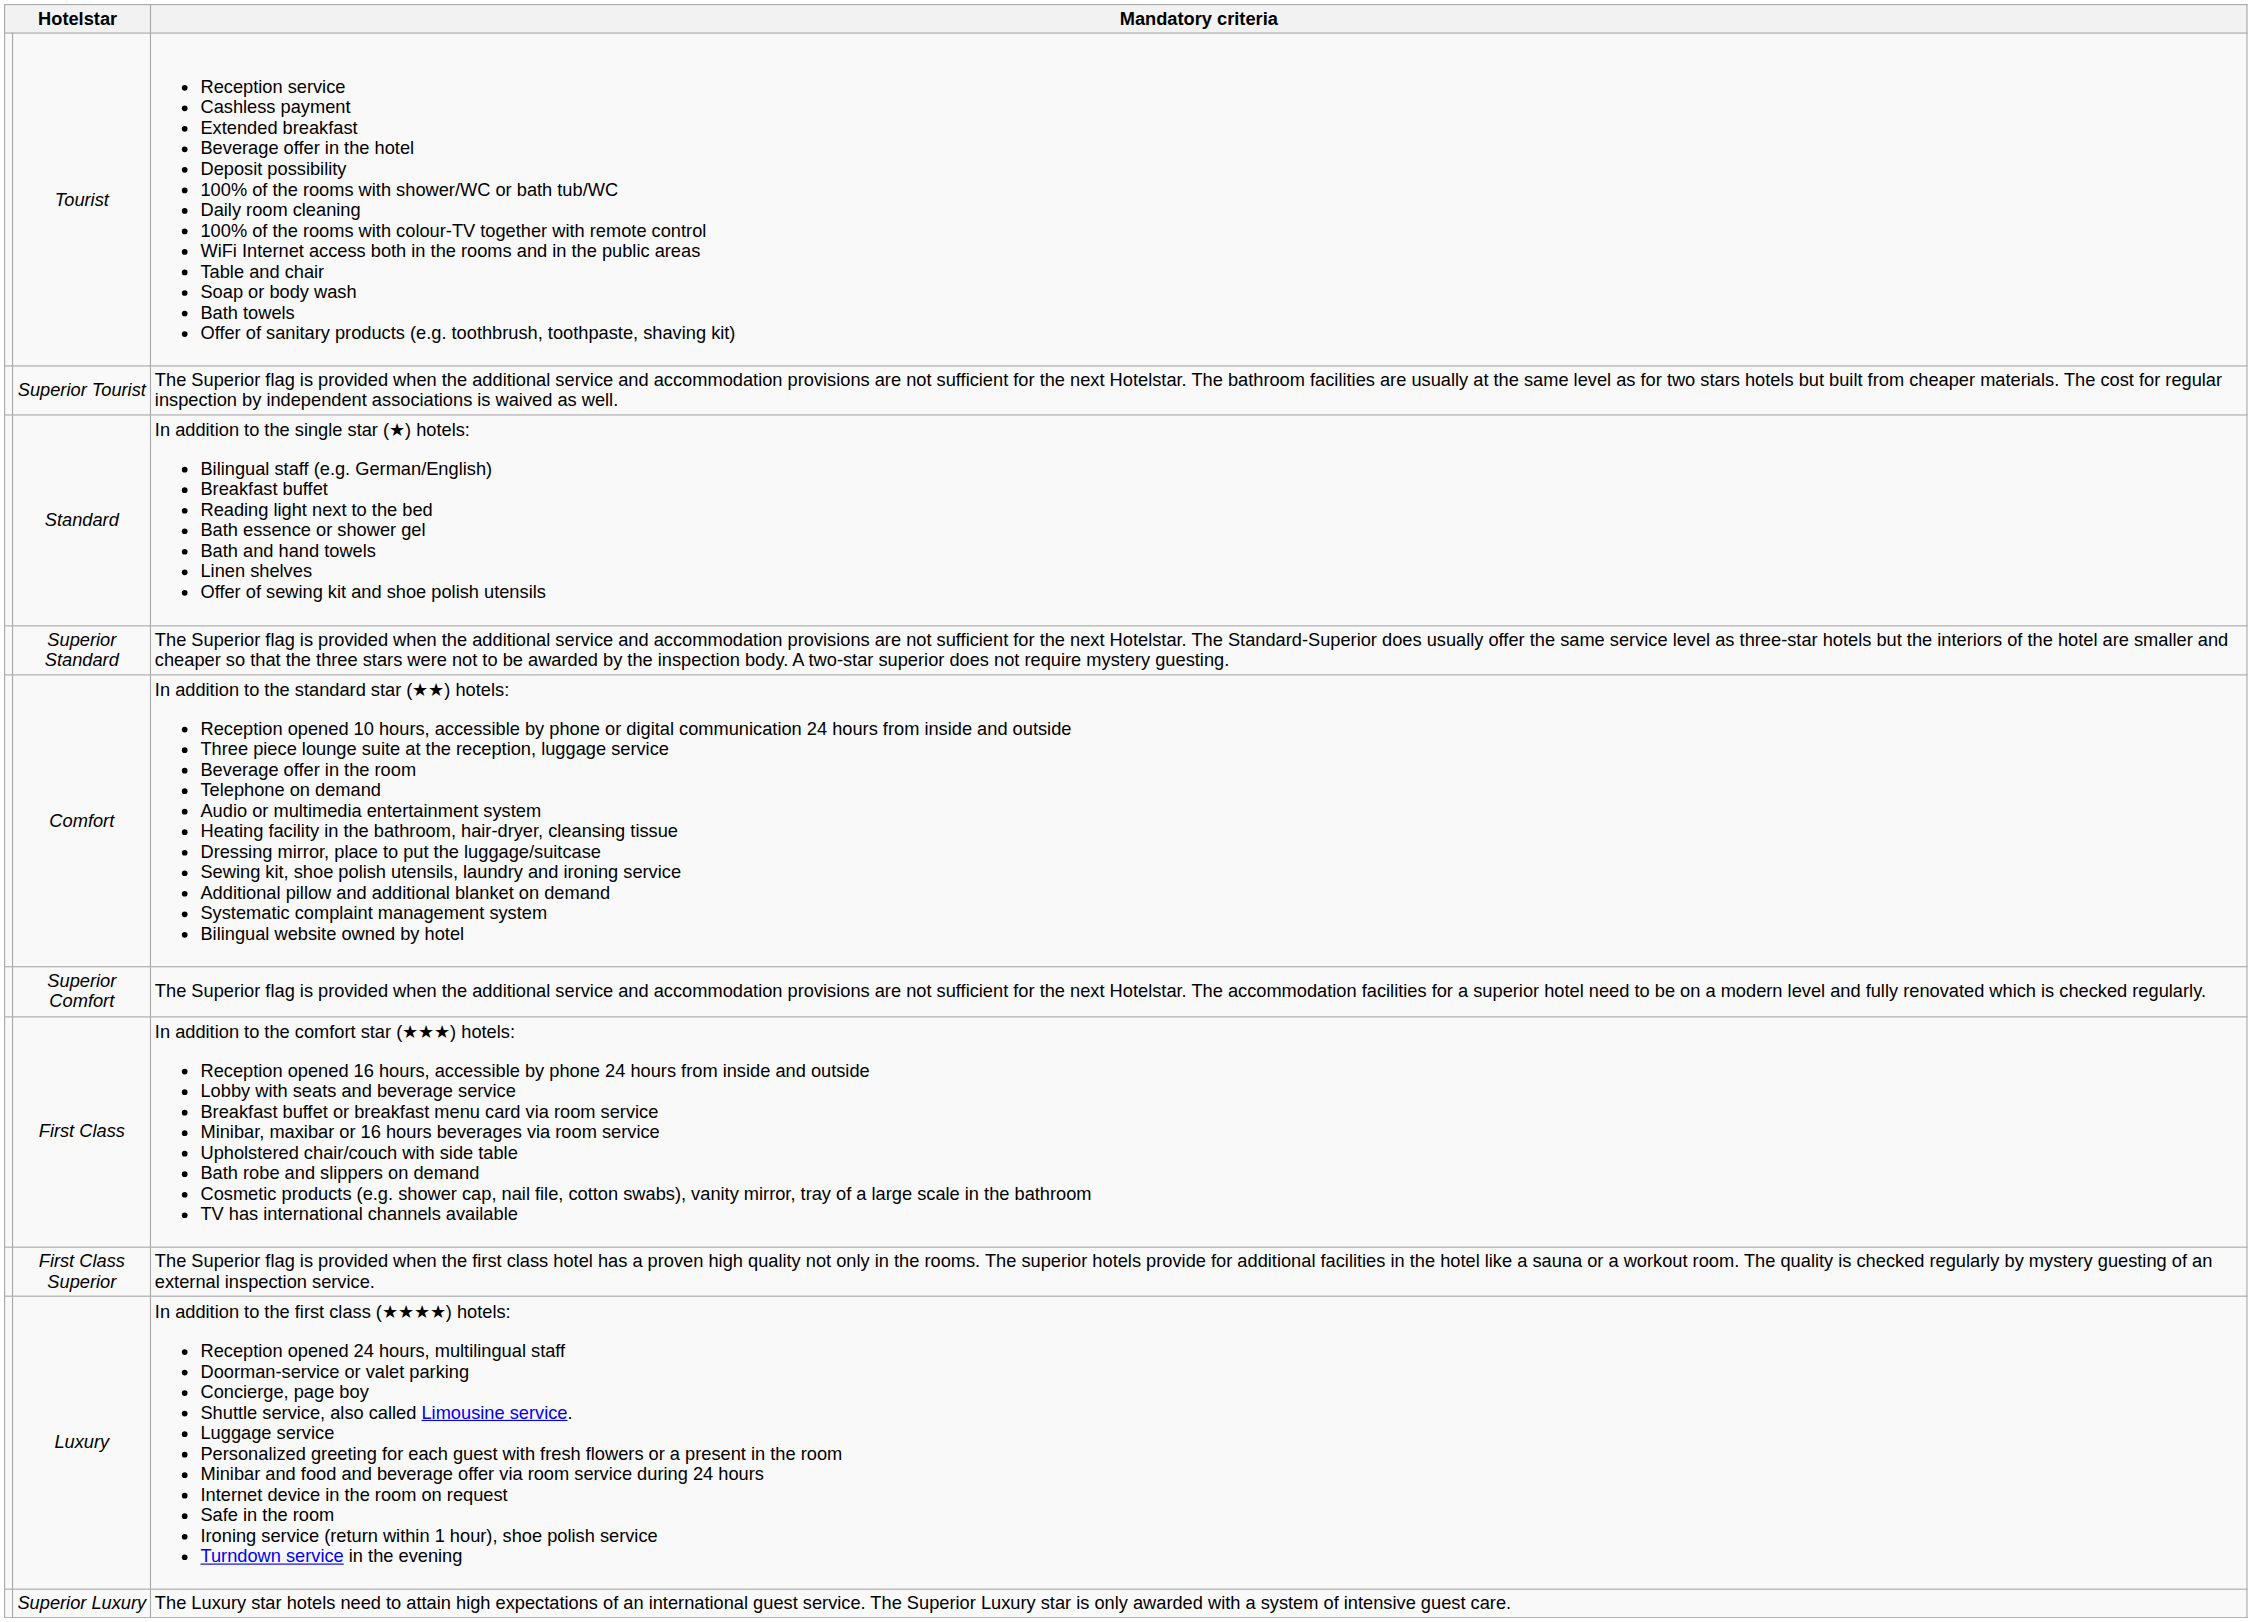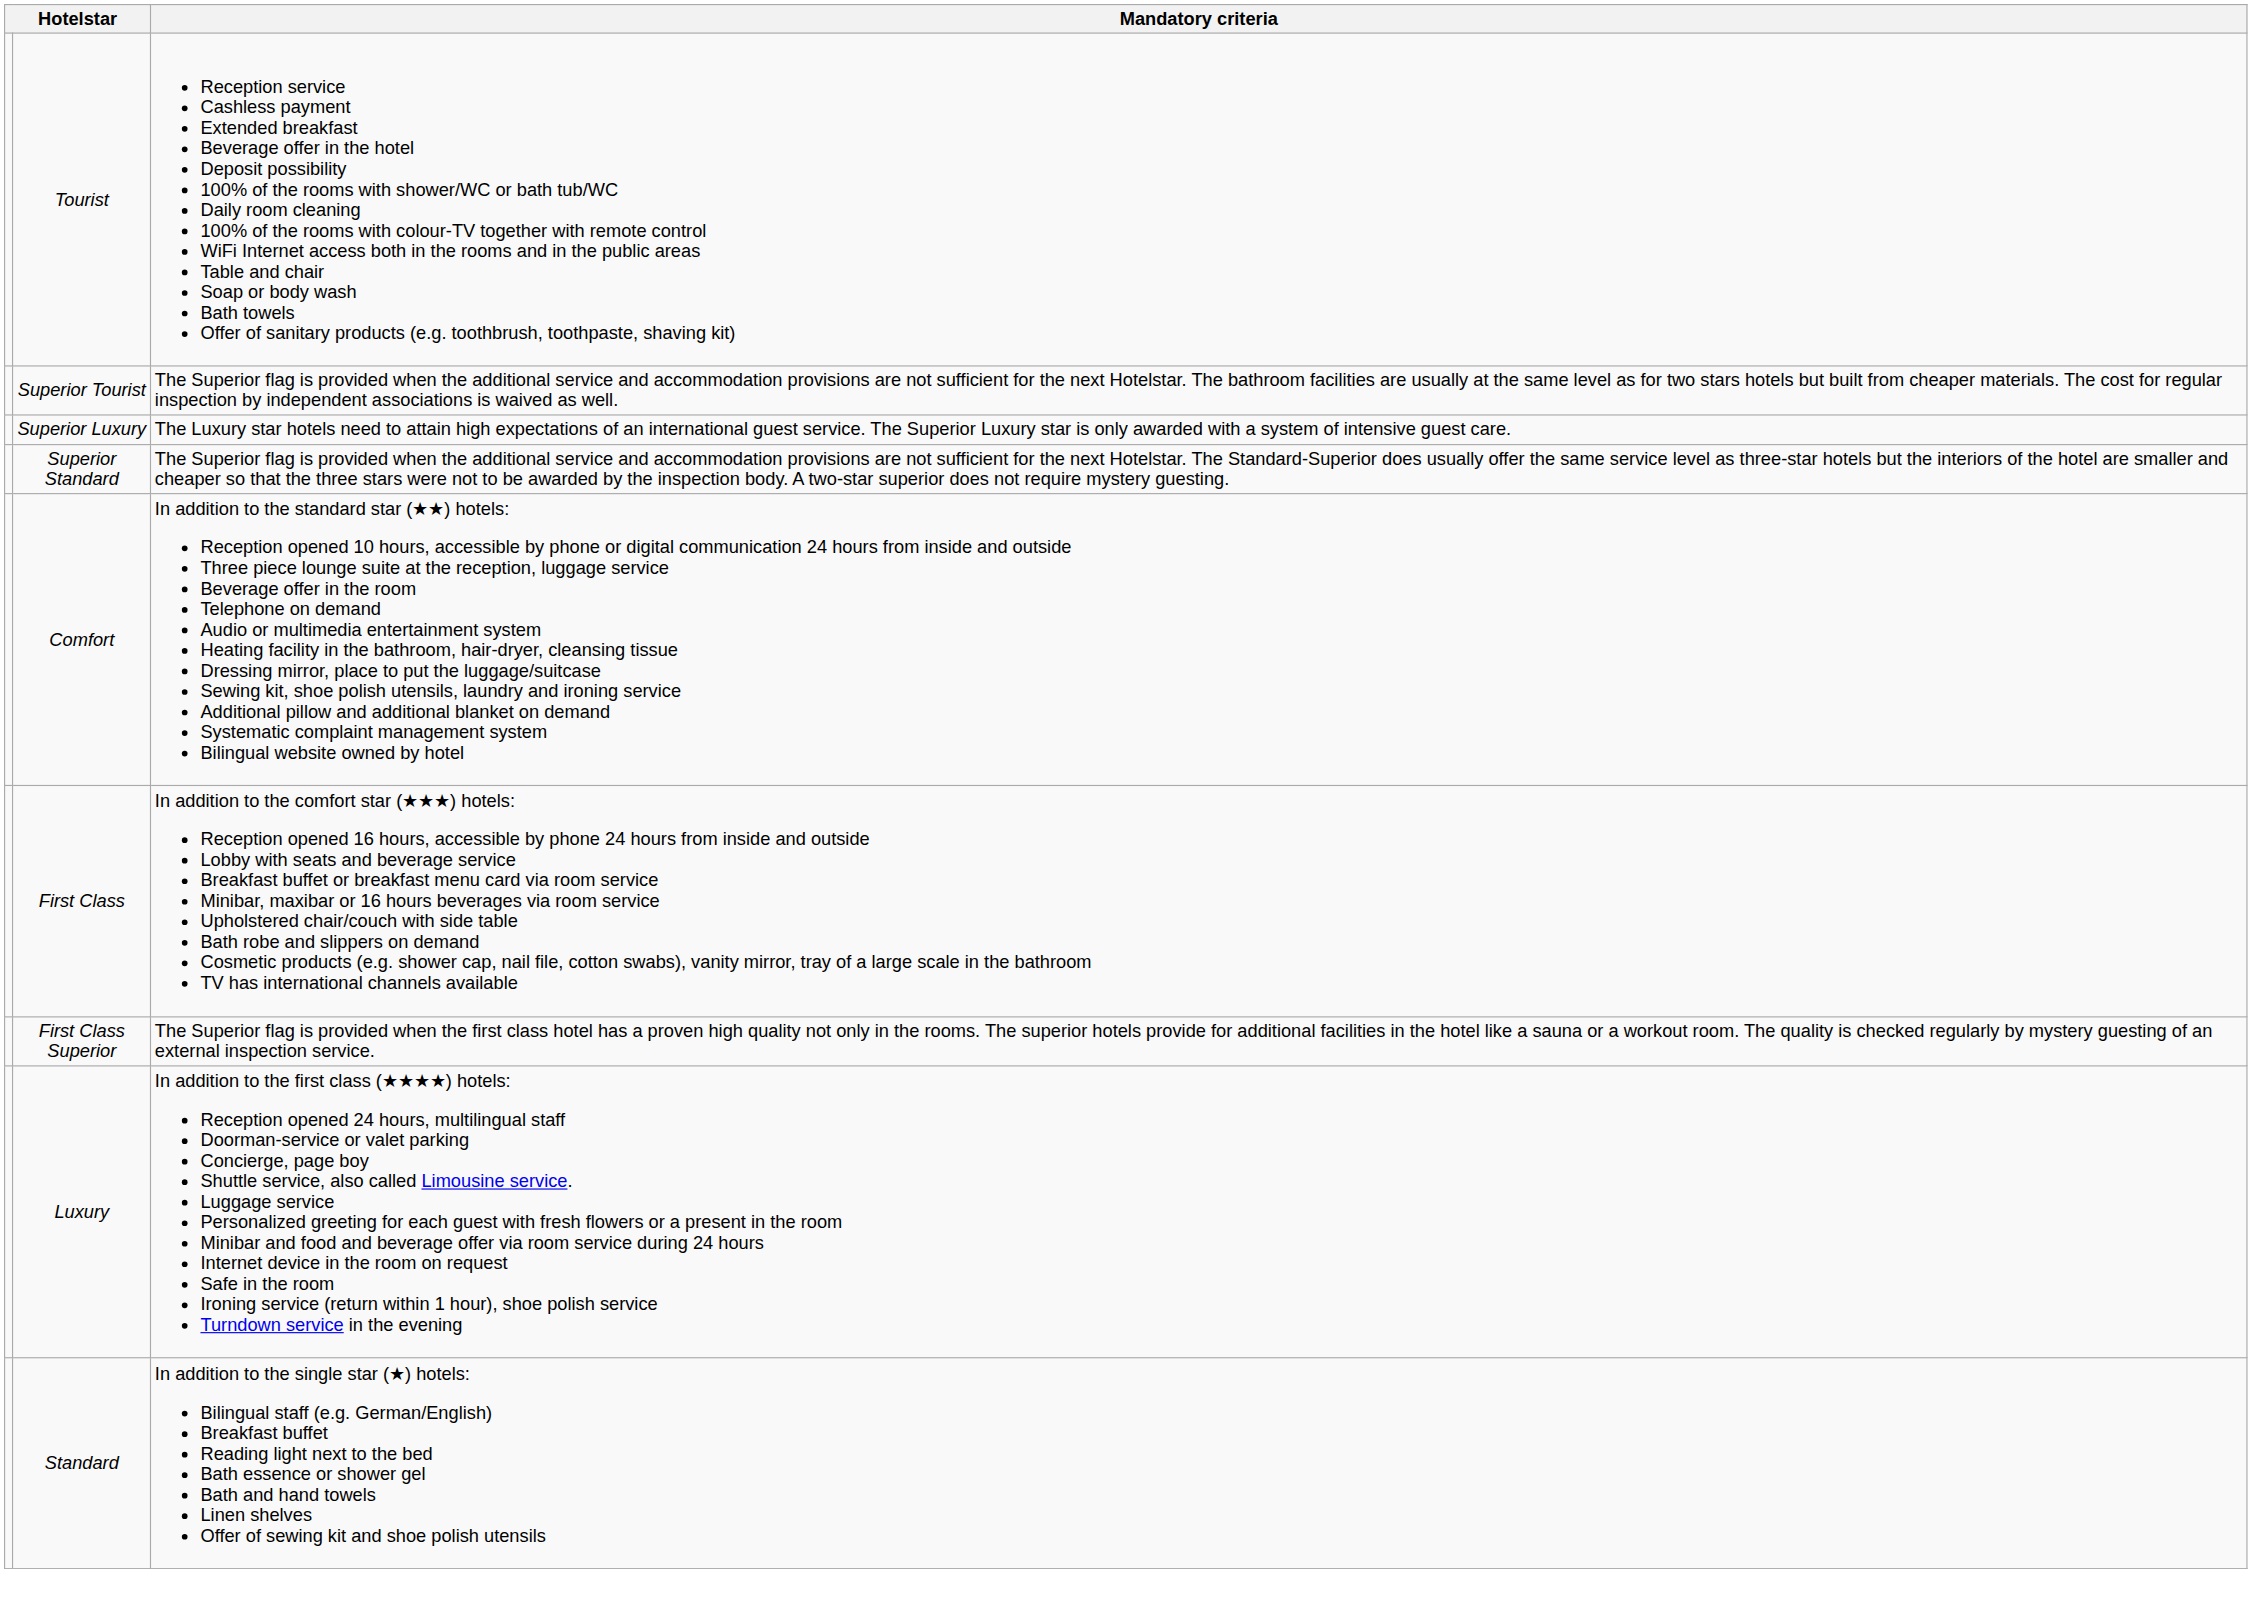rows swapped: Standard <-> Superior Luxury
- row: Superior Comfort | The Superior flag is provided when the additional service and accommodation provisions are not sufficient for the next Hotelstar. The accommodation facilities for a superior hotel need to be on a modern level and fully renovated which is checked regularly.
